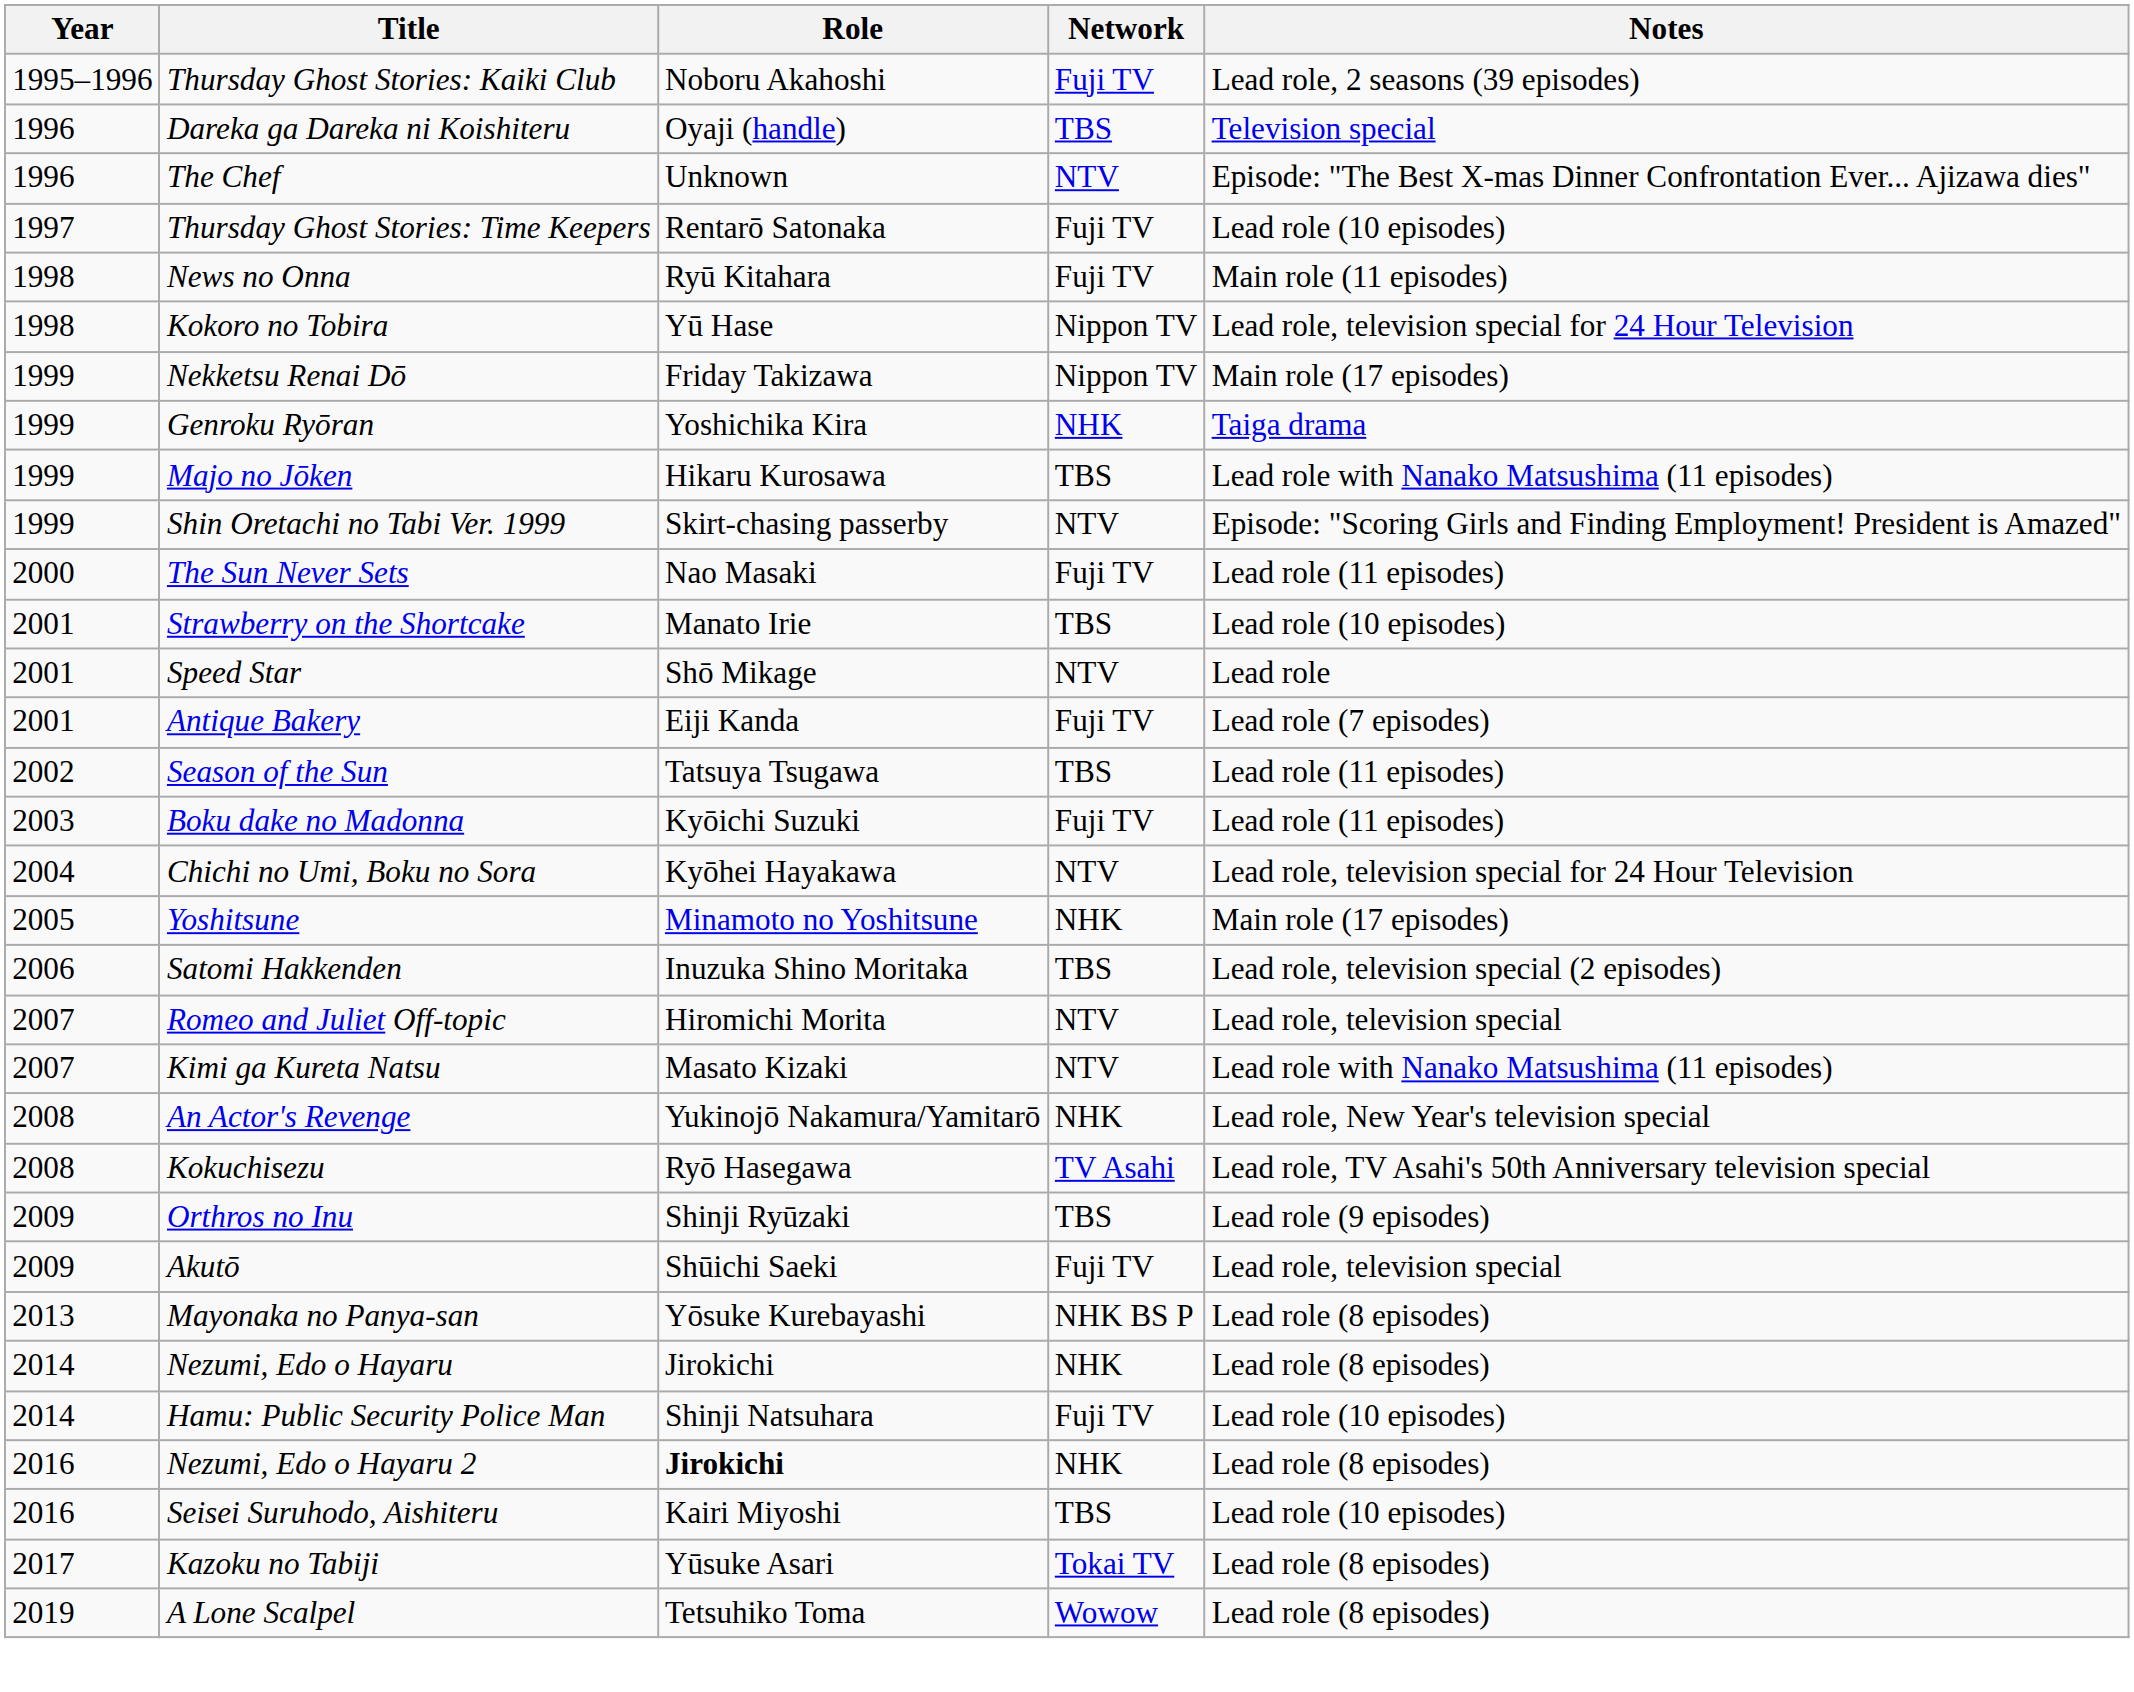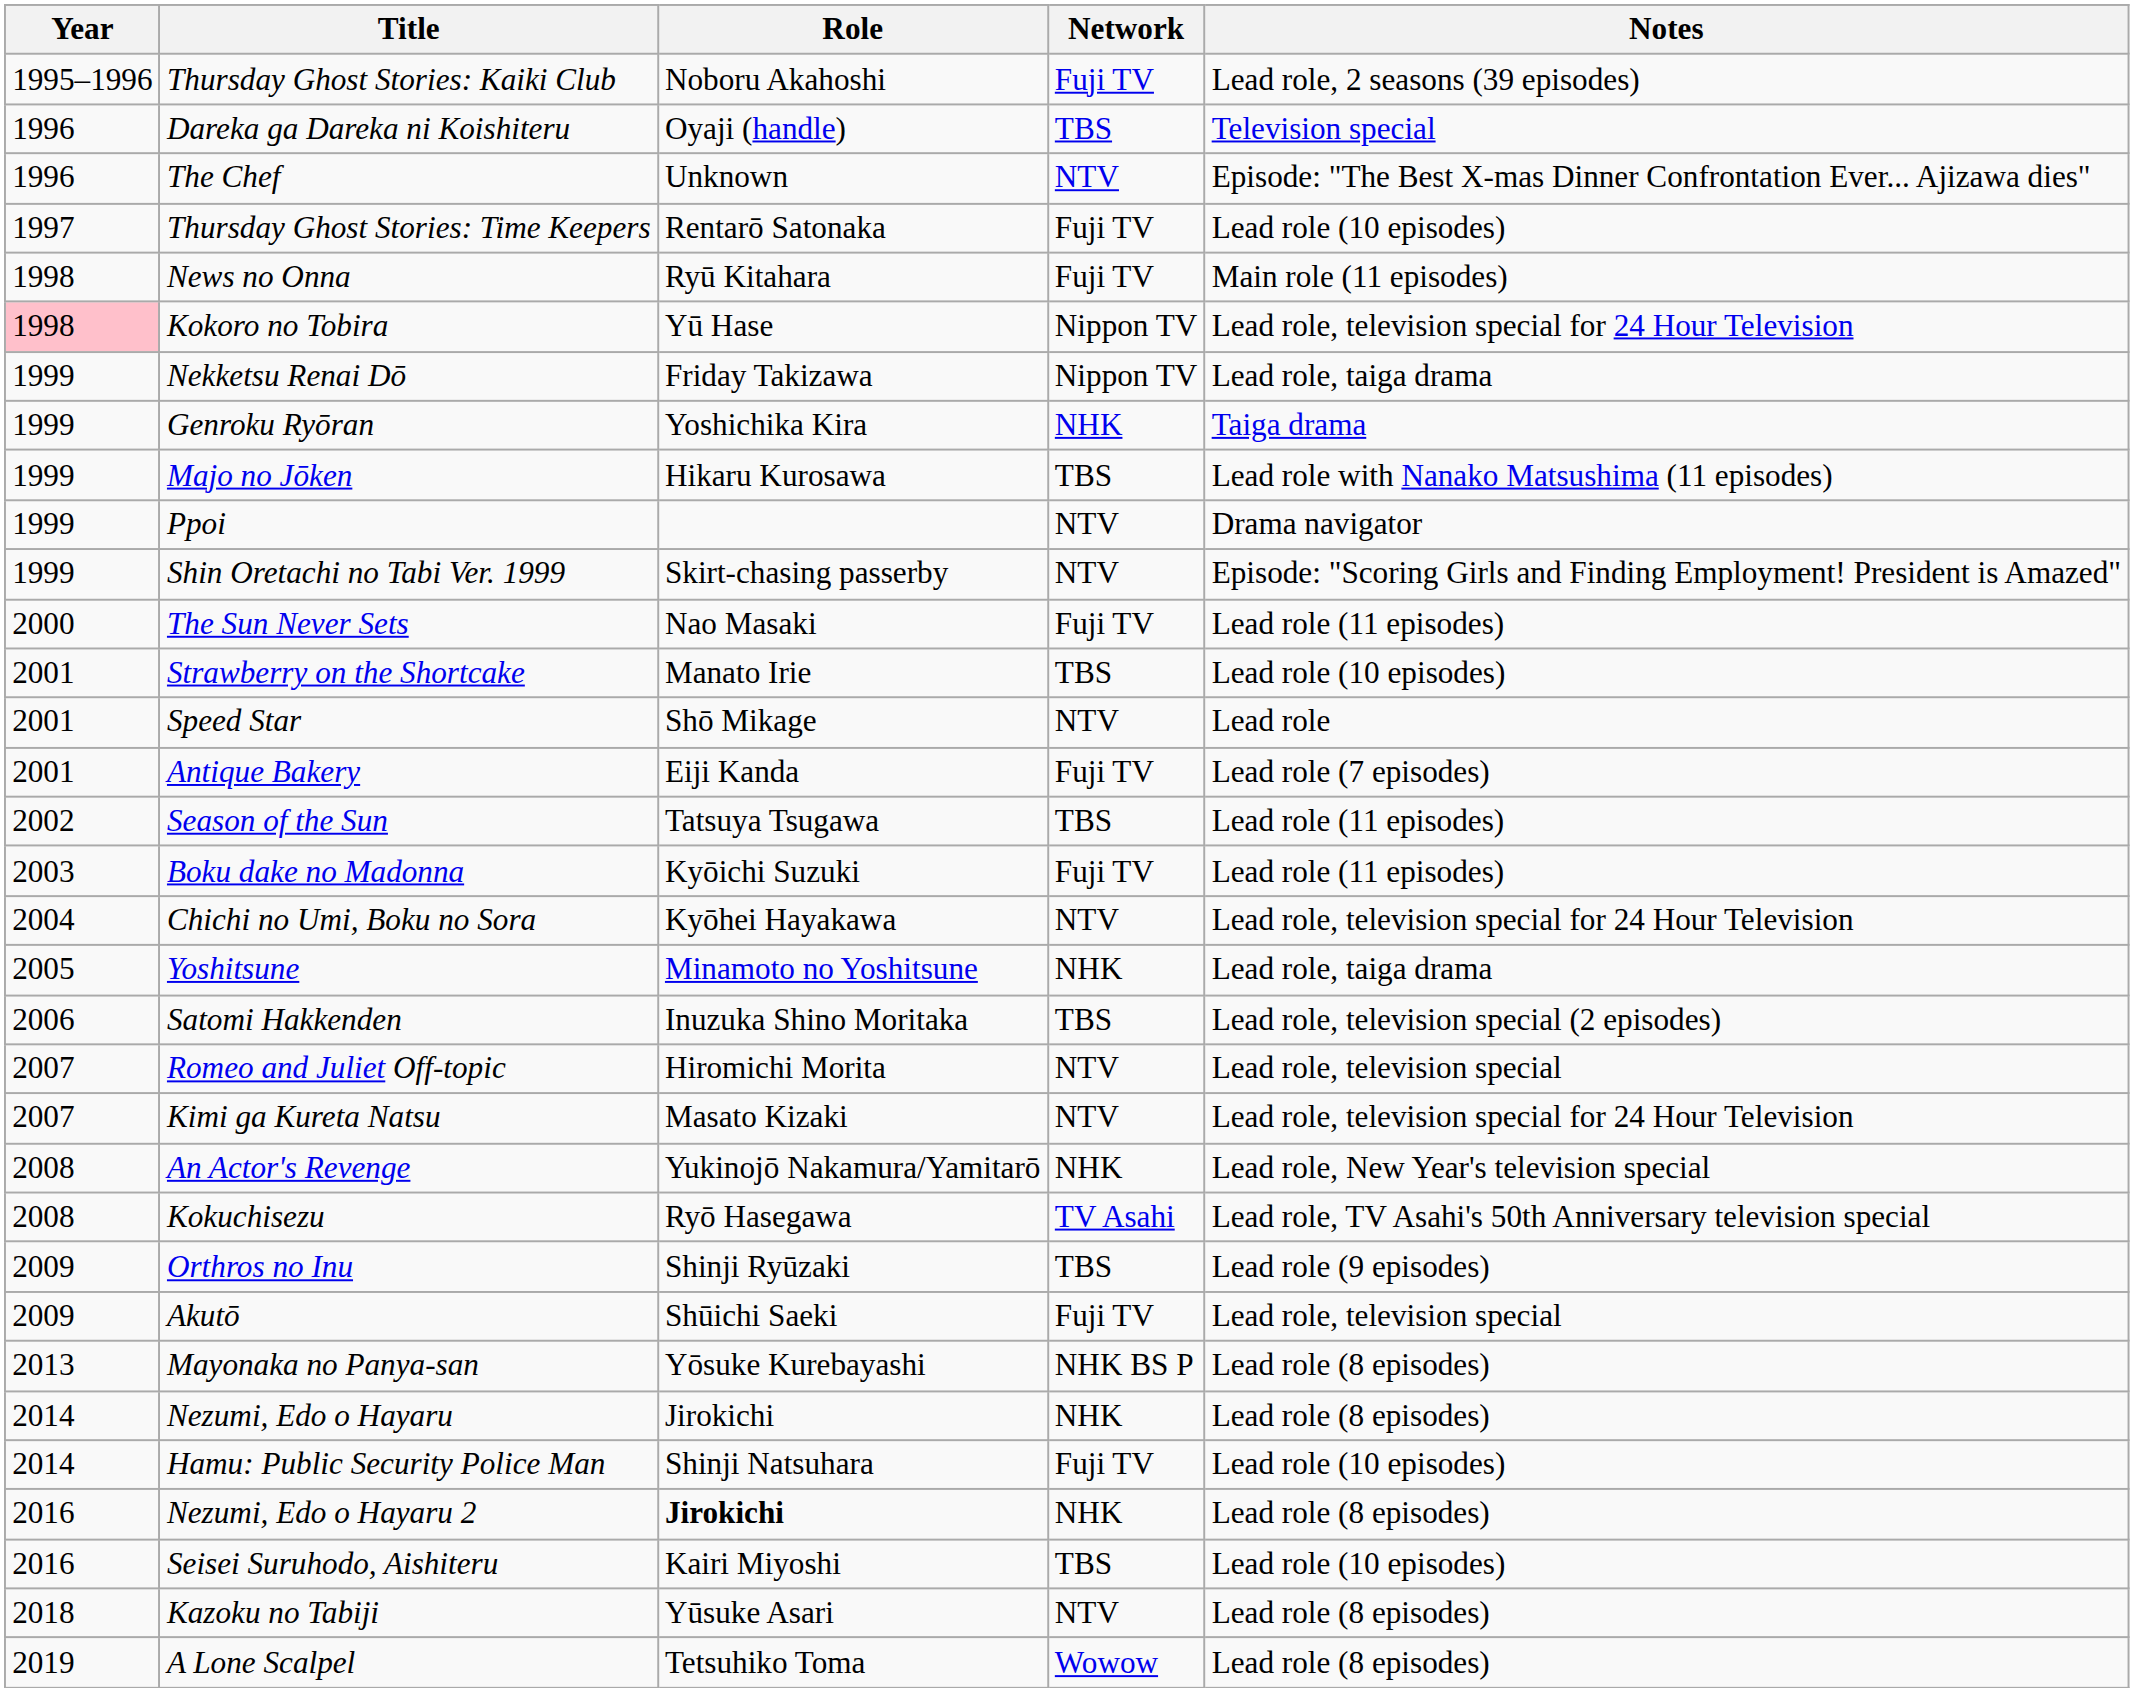Kokoro no Tobira | Year: no background -> pink background
Nekketsu Renai Dō | Notes: Main role (17 episodes) -> Lead role, taiga drama
+ row: 1999 | Ppoi | NTV | Drama navigator
Yoshitsune | Notes: Main role (17 episodes) -> Lead role, taiga drama
Kimi ga Kureta Natsu | Notes: Lead role with Nanako Matsushima (11 episodes) -> Lead role, television special for 24 Hour Television
Kazoku no Tabiji | Year: 2017 -> 2018
Kazoku no Tabiji | Network: Tokai TV -> NTV
